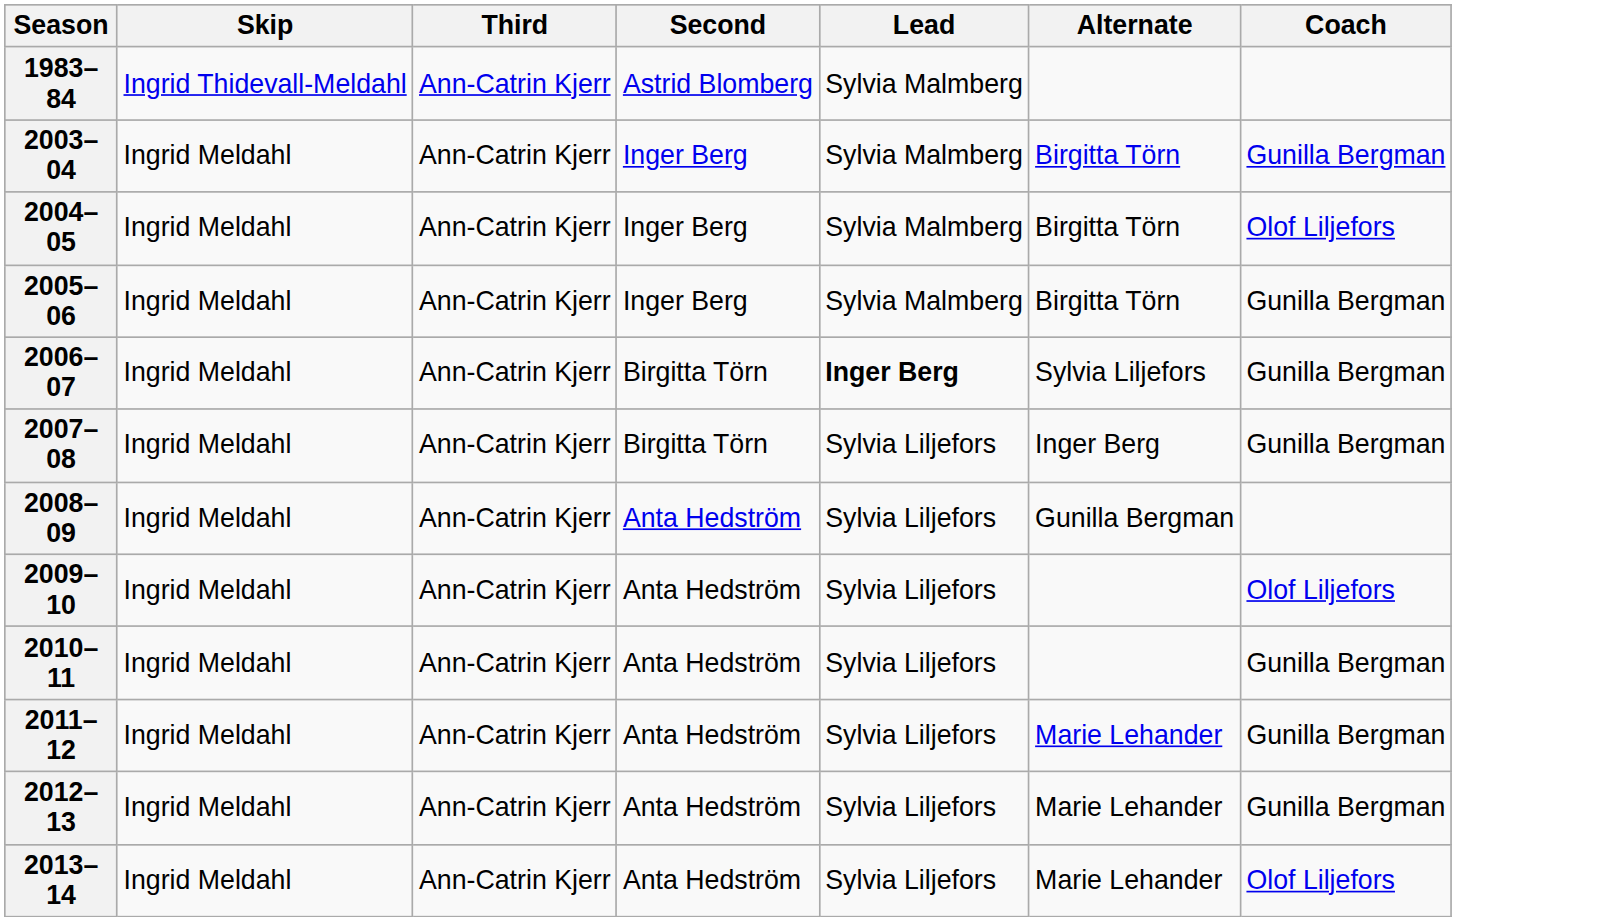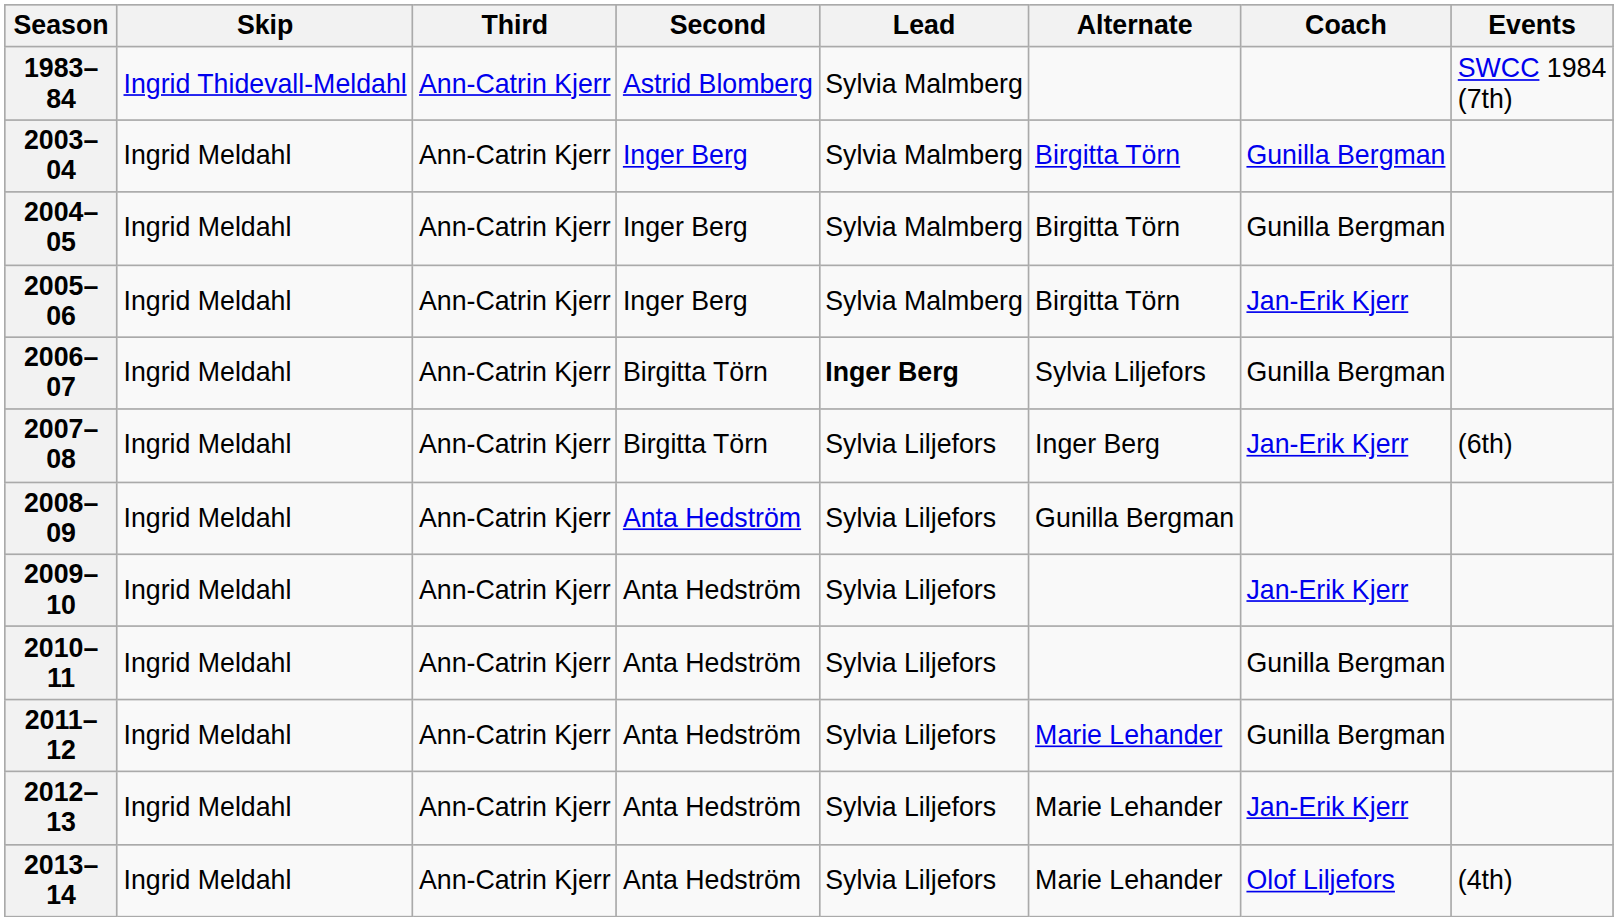+ column: Events | SWCC 1984 (7th) | (6th) | (4th)
2004–05 | Coach: Olof Liljefors -> Gunilla Bergman
2005–06 | Coach: Gunilla Bergman -> Jan-Erik Kjerr
2007–08 | Coach: Gunilla Bergman -> Jan-Erik Kjerr
2009–10 | Coach: Olof Liljefors -> Jan-Erik Kjerr
2012–13 | Coach: Gunilla Bergman -> Jan-Erik Kjerr
